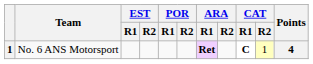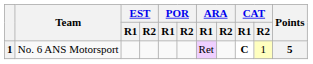No. 6 ANS Motorsport | ARA / R1: bold -> normal
No. 6 ANS Motorsport | Points: 4 -> 5
